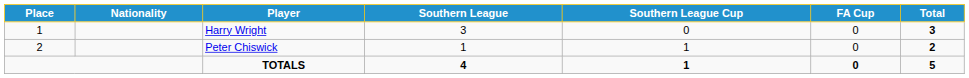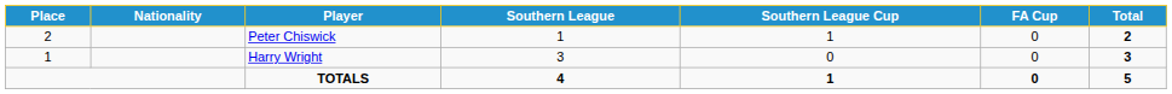rows swapped: Harry Wright <-> Peter Chiswick
